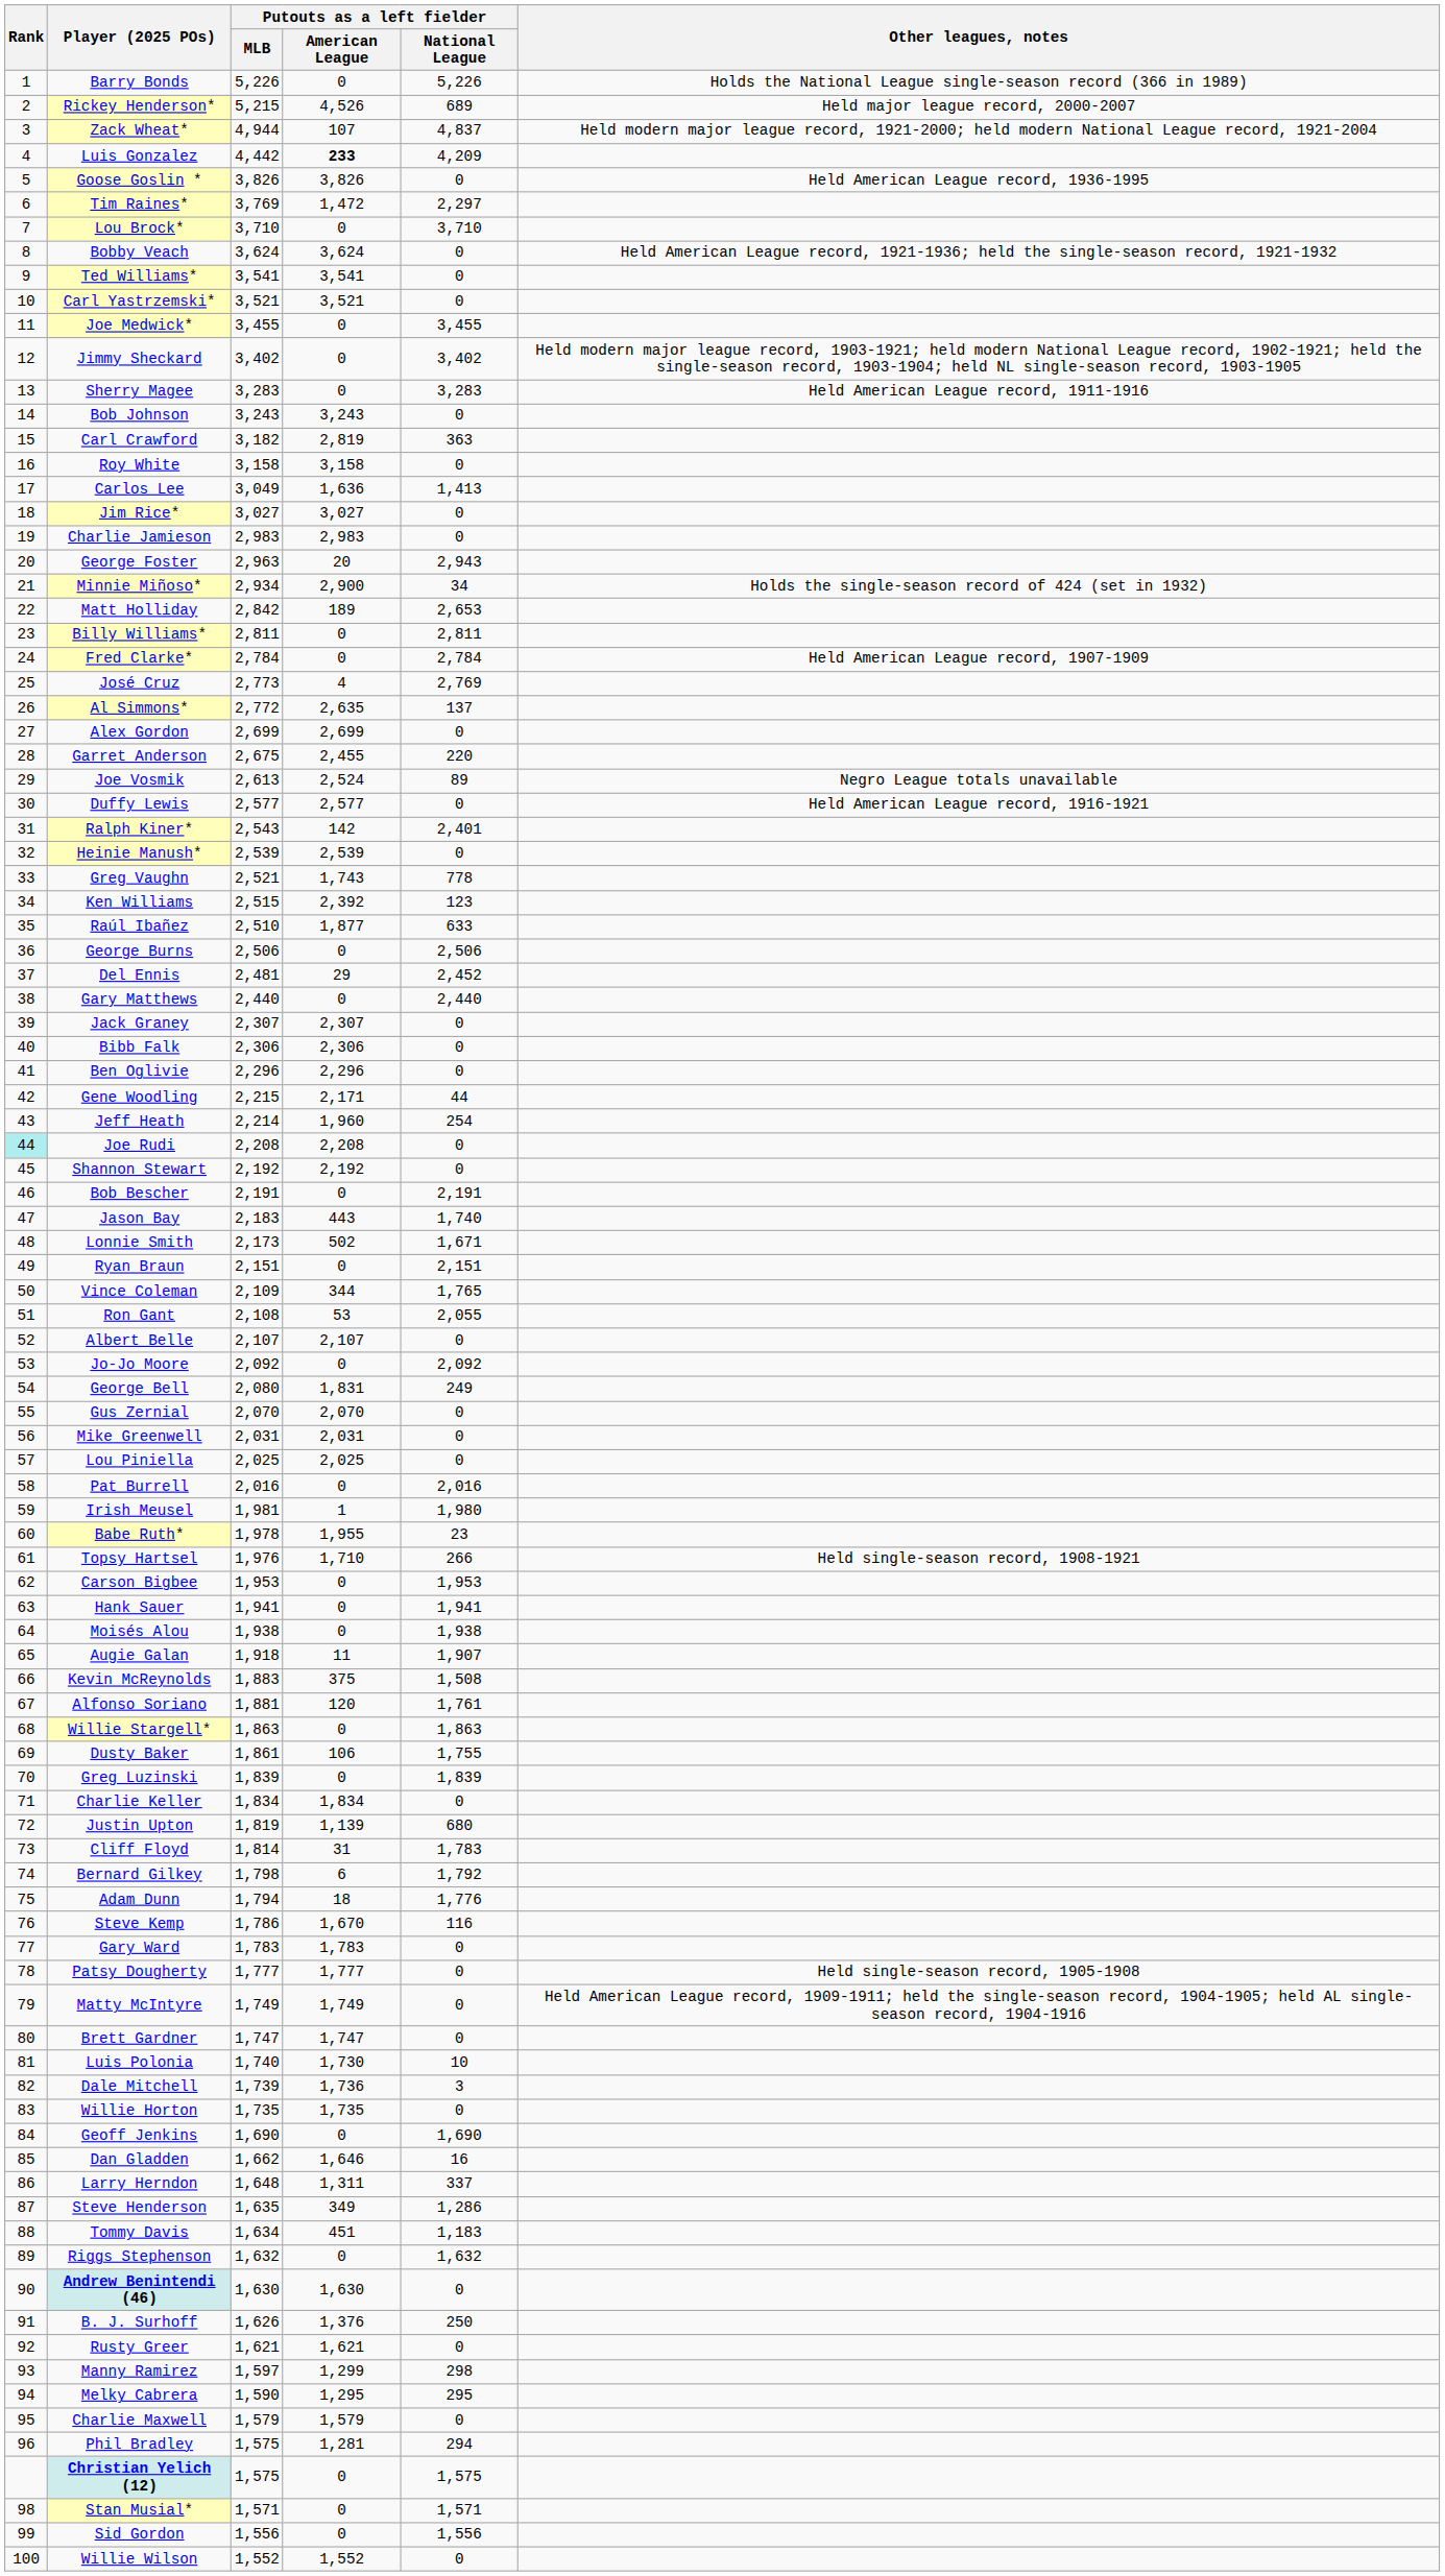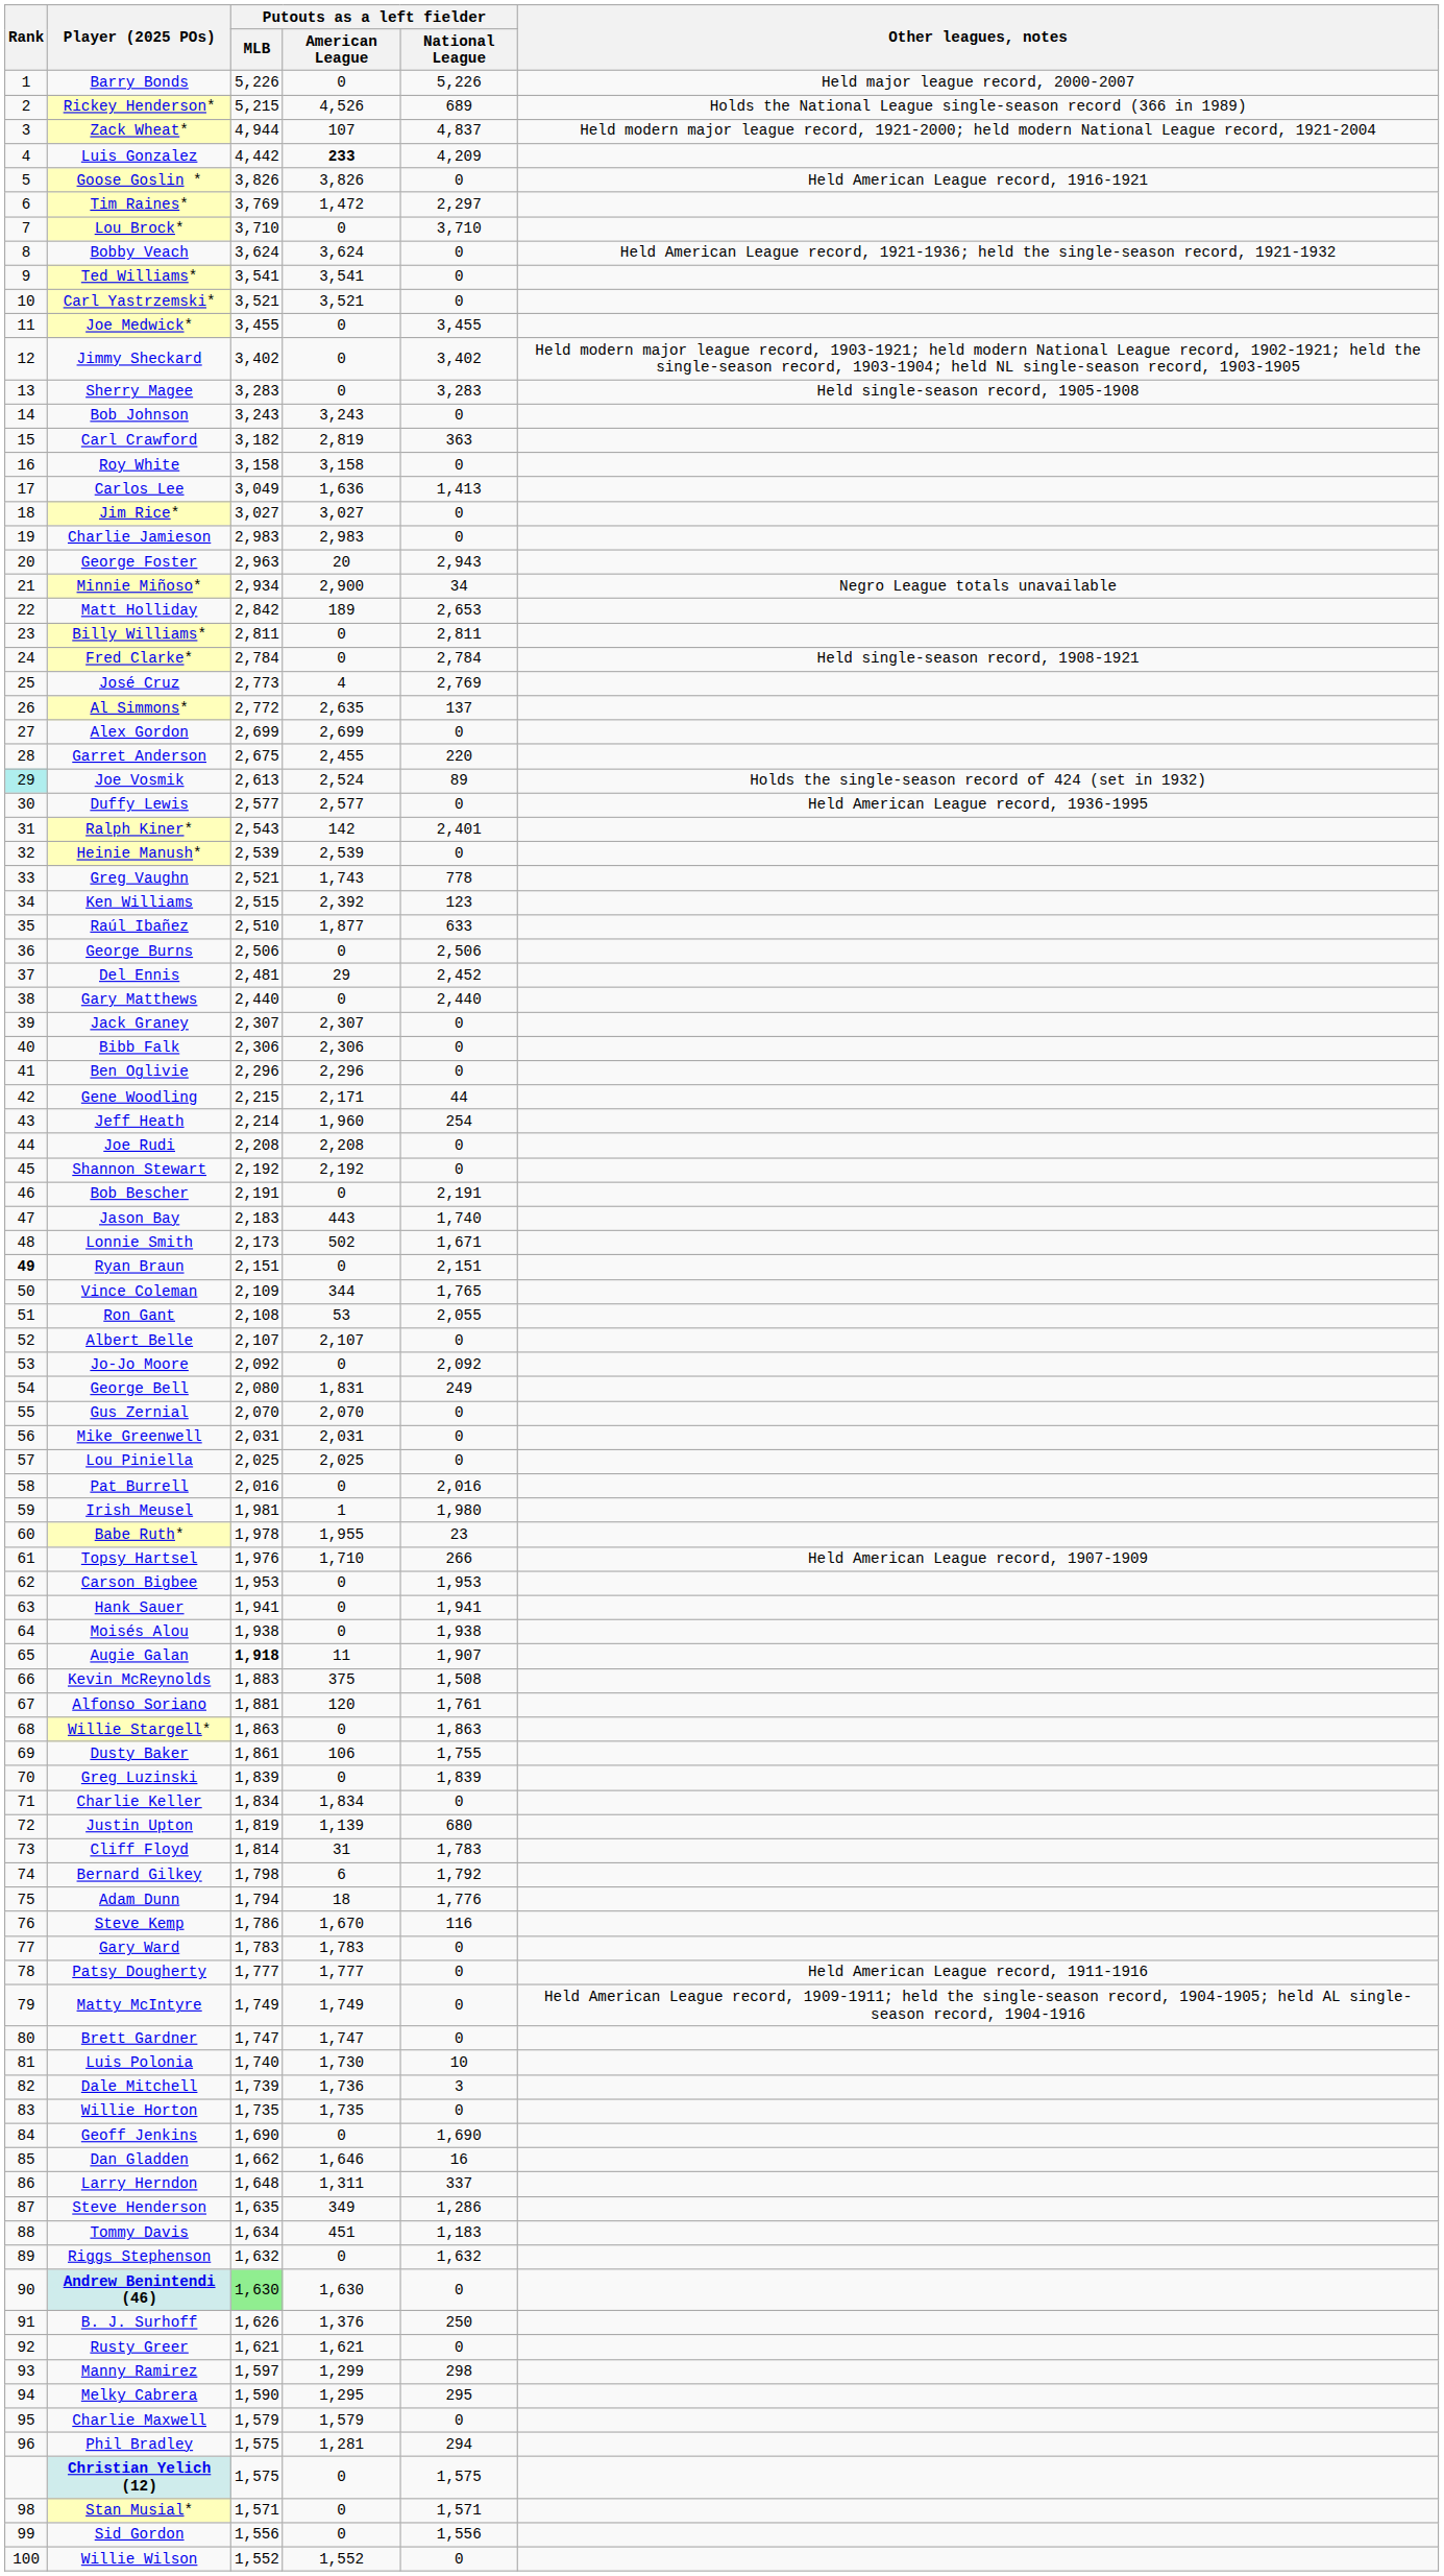Barry Bonds | Other leagues, notes: Holds the National League single-season record (366 in 1989) -> Held major league record, 2000-2007
Rickey Henderson* | Other leagues, notes: Held major league record, 2000-2007 -> Holds the National League single-season record (366 in 1989)
Goose Goslin * | Other leagues, notes: Held American League record, 1936-1995 -> Held American League record, 1916-1921
Sherry Magee | Other leagues, notes: Held American League record, 1911-1916 -> Held single-season record, 1905-1908
Minnie Miñoso* | Other leagues, notes: Holds the single-season record of 424 (set in 1932) -> Negro League totals unavailable
Fred Clarke* | Other leagues, notes: Held American League record, 1907-1909 -> Held single-season record, 1908-1921
Joe Vosmik | Rank: no background -> paleturquoise background
Joe Vosmik | Other leagues, notes: Negro League totals unavailable -> Holds the single-season record of 424 (set in 1932)
Duffy Lewis | Other leagues, notes: Held American League record, 1916-1921 -> Held American League record, 1936-1995
Joe Rudi | Rank: paleturquoise background -> no background
Ryan Braun | Rank: normal -> bold
Topsy Hartsel | Other leagues, notes: Held single-season record, 1908-1921 -> Held American League record, 1907-1909
Augie Galan | Putouts as a left fielder / MLB: normal -> bold
Patsy Dougherty | Other leagues, notes: Held single-season record, 1905-1908 -> Held American League record, 1911-1916
Andrew Benintendi (46) | Putouts as a left fielder / MLB: no background -> lightgreen background
